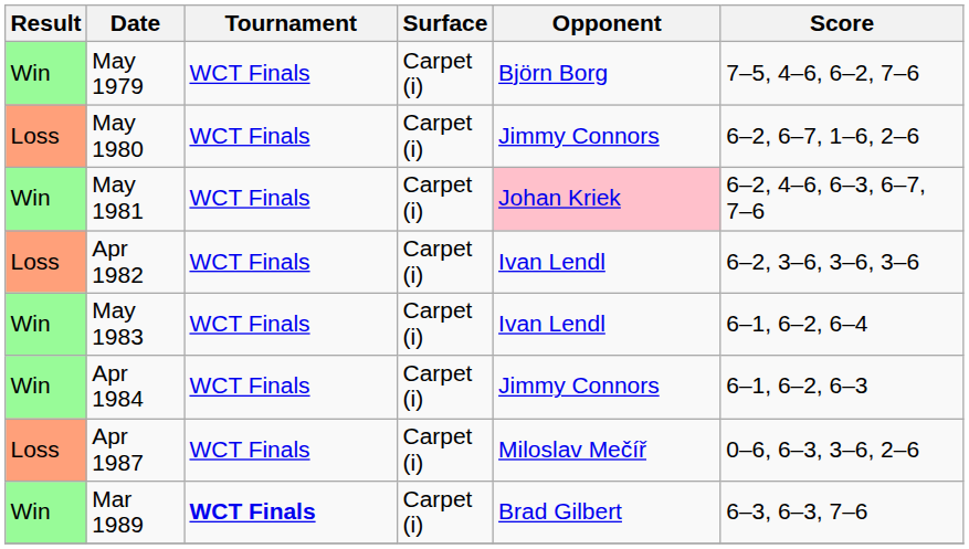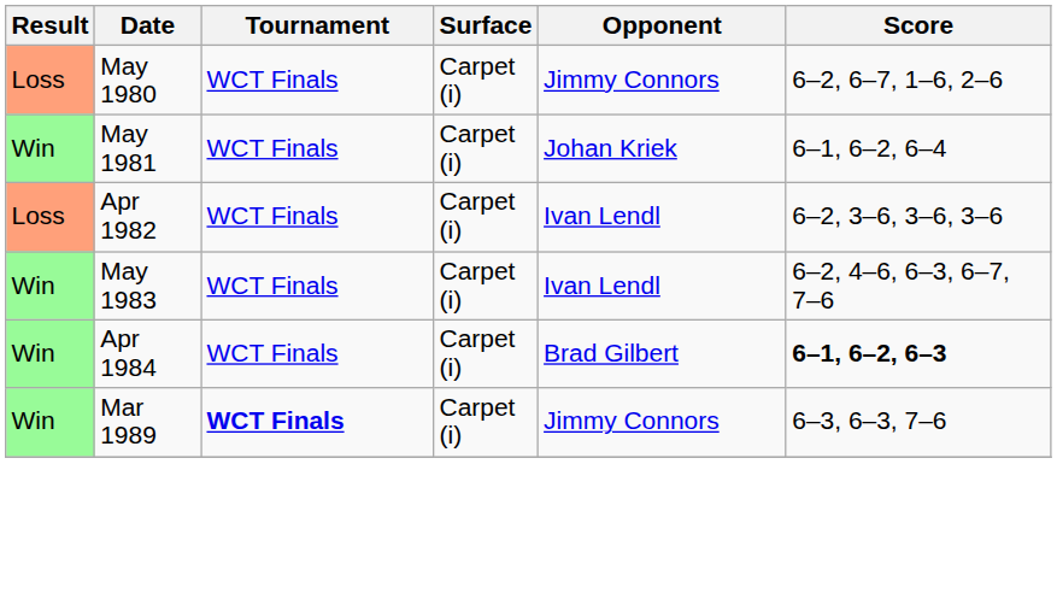- row: Win | May 1979 | WCT Finals | Carpet (i) | Björn Borg | 7–5, 4–6, 6–2, 7–6
May 1981 | Opponent: pink background -> no background
May 1981 | Score: 6–2, 4–6, 6–3, 6–7, 7–6 -> 6–1, 6–2, 6–4
May 1983 | Score: 6–1, 6–2, 6–4 -> 6–2, 4–6, 6–3, 6–7, 7–6
Apr 1984 | Opponent: Jimmy Connors -> Brad Gilbert
Apr 1984 | Score: normal -> bold
- row: Loss | Apr 1987 | WCT Finals | Carpet (i) | Miloslav Mečíř | 0–6, 6–3, 3–6, 2–6
Mar 1989 | Opponent: Brad Gilbert -> Jimmy Connors
